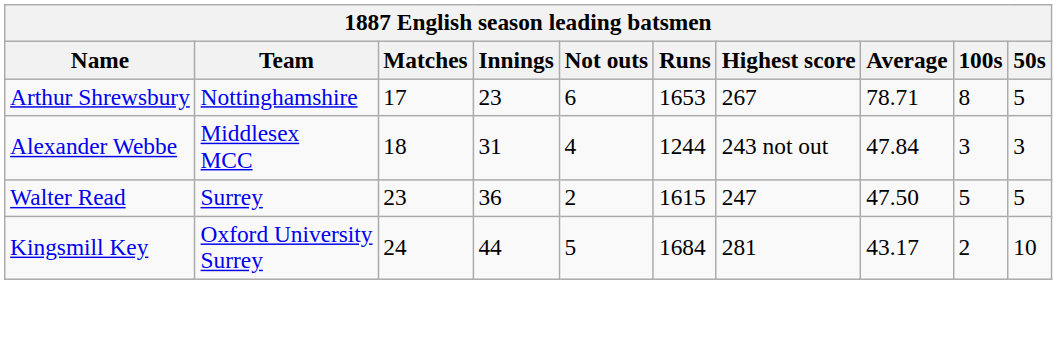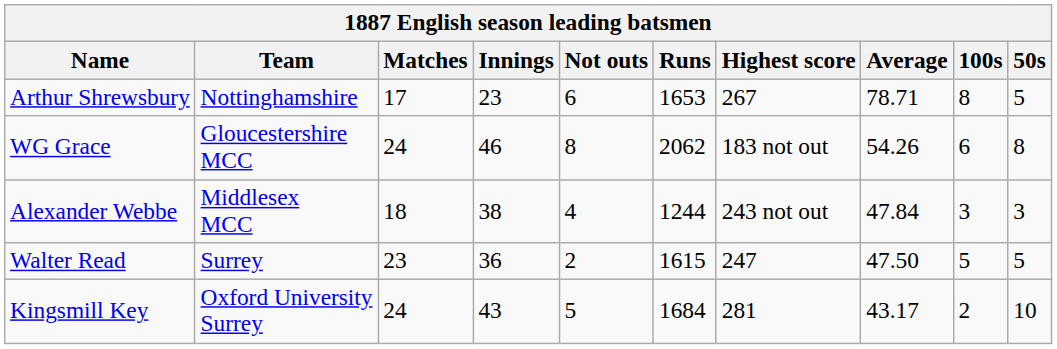+ row: WG Grace | Gloucestershire MCC | 24 | 46 | 8 | 2062 | 183 not out | 54.26 | 6 | 8
Alexander Webbe | Innings: 31 -> 38
Kingsmill Key | Innings: 44 -> 43
